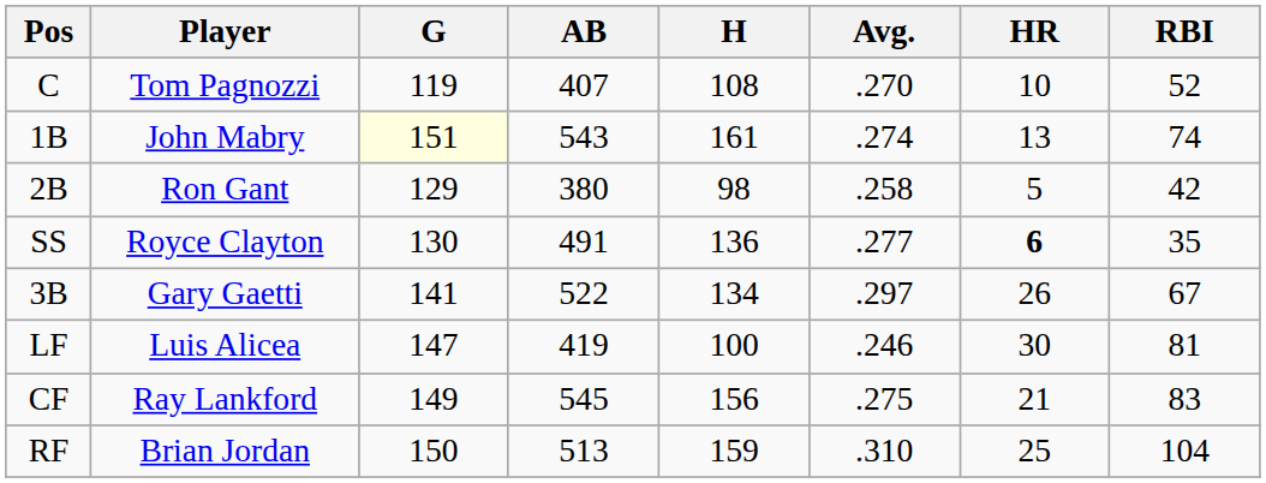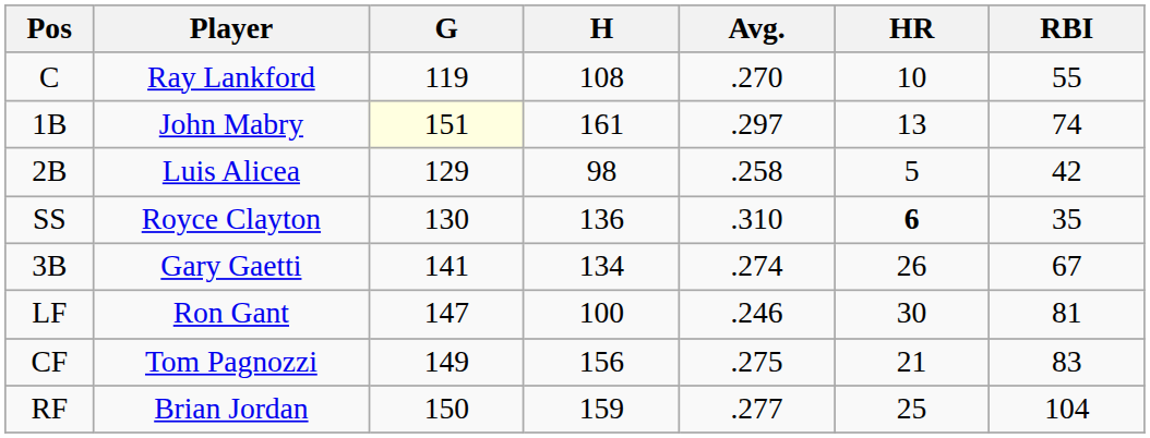- column: AB | 407 | 543 | 380 | 491 | 522 | 419 | 545 | 513
C | Player: Tom Pagnozzi -> Ray Lankford
C | RBI: 52 -> 55
1B | Avg.: .274 -> .297
2B | Player: Ron Gant -> Luis Alicea
SS | Avg.: .277 -> .310
3B | Avg.: .297 -> .274
LF | Player: Luis Alicea -> Ron Gant
CF | Player: Ray Lankford -> Tom Pagnozzi
RF | Avg.: .310 -> .277
